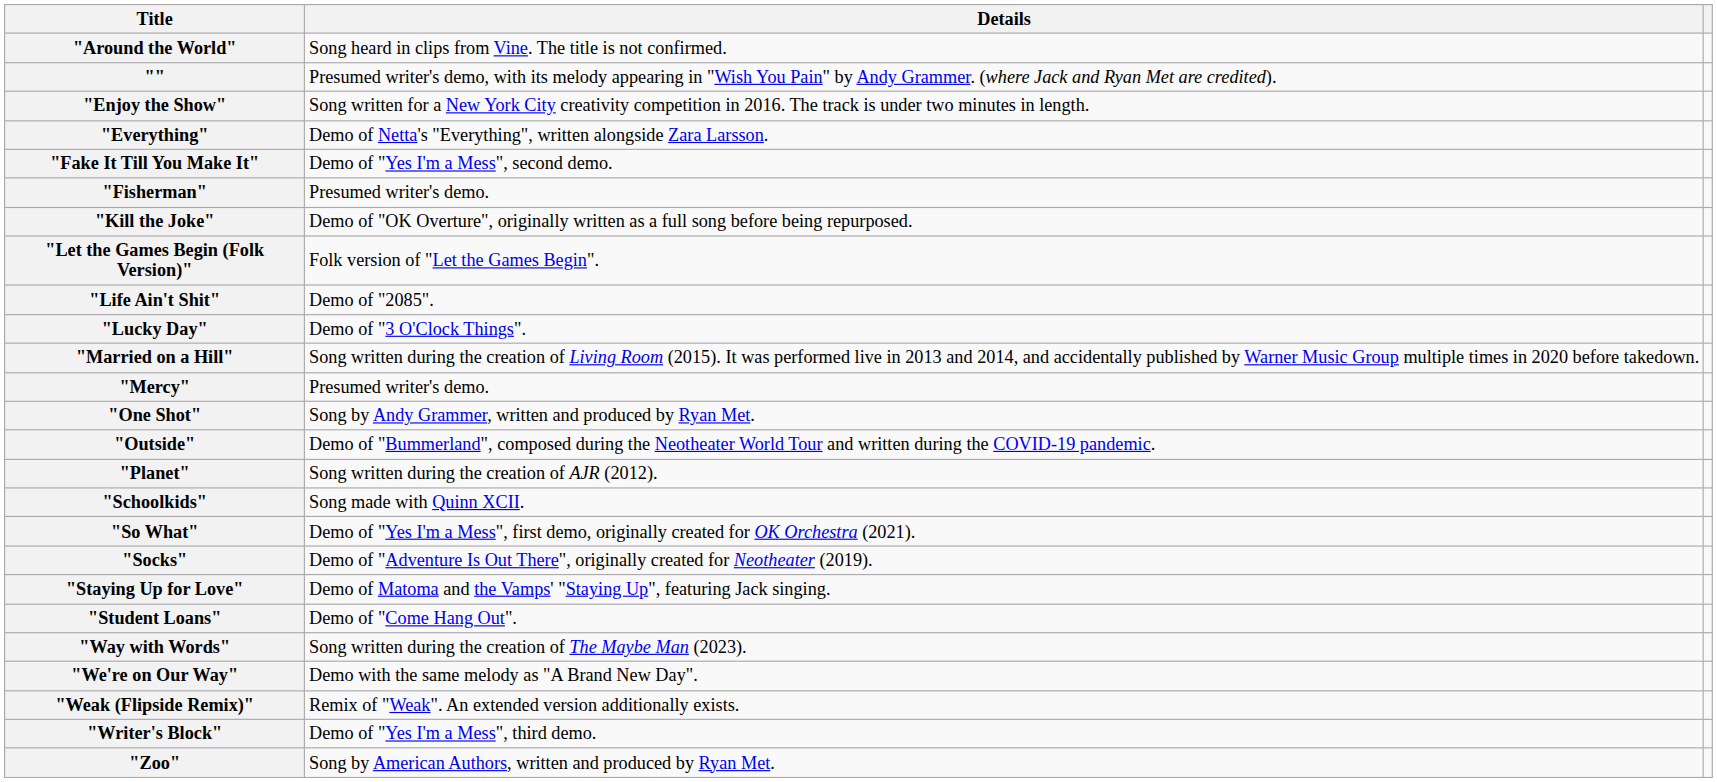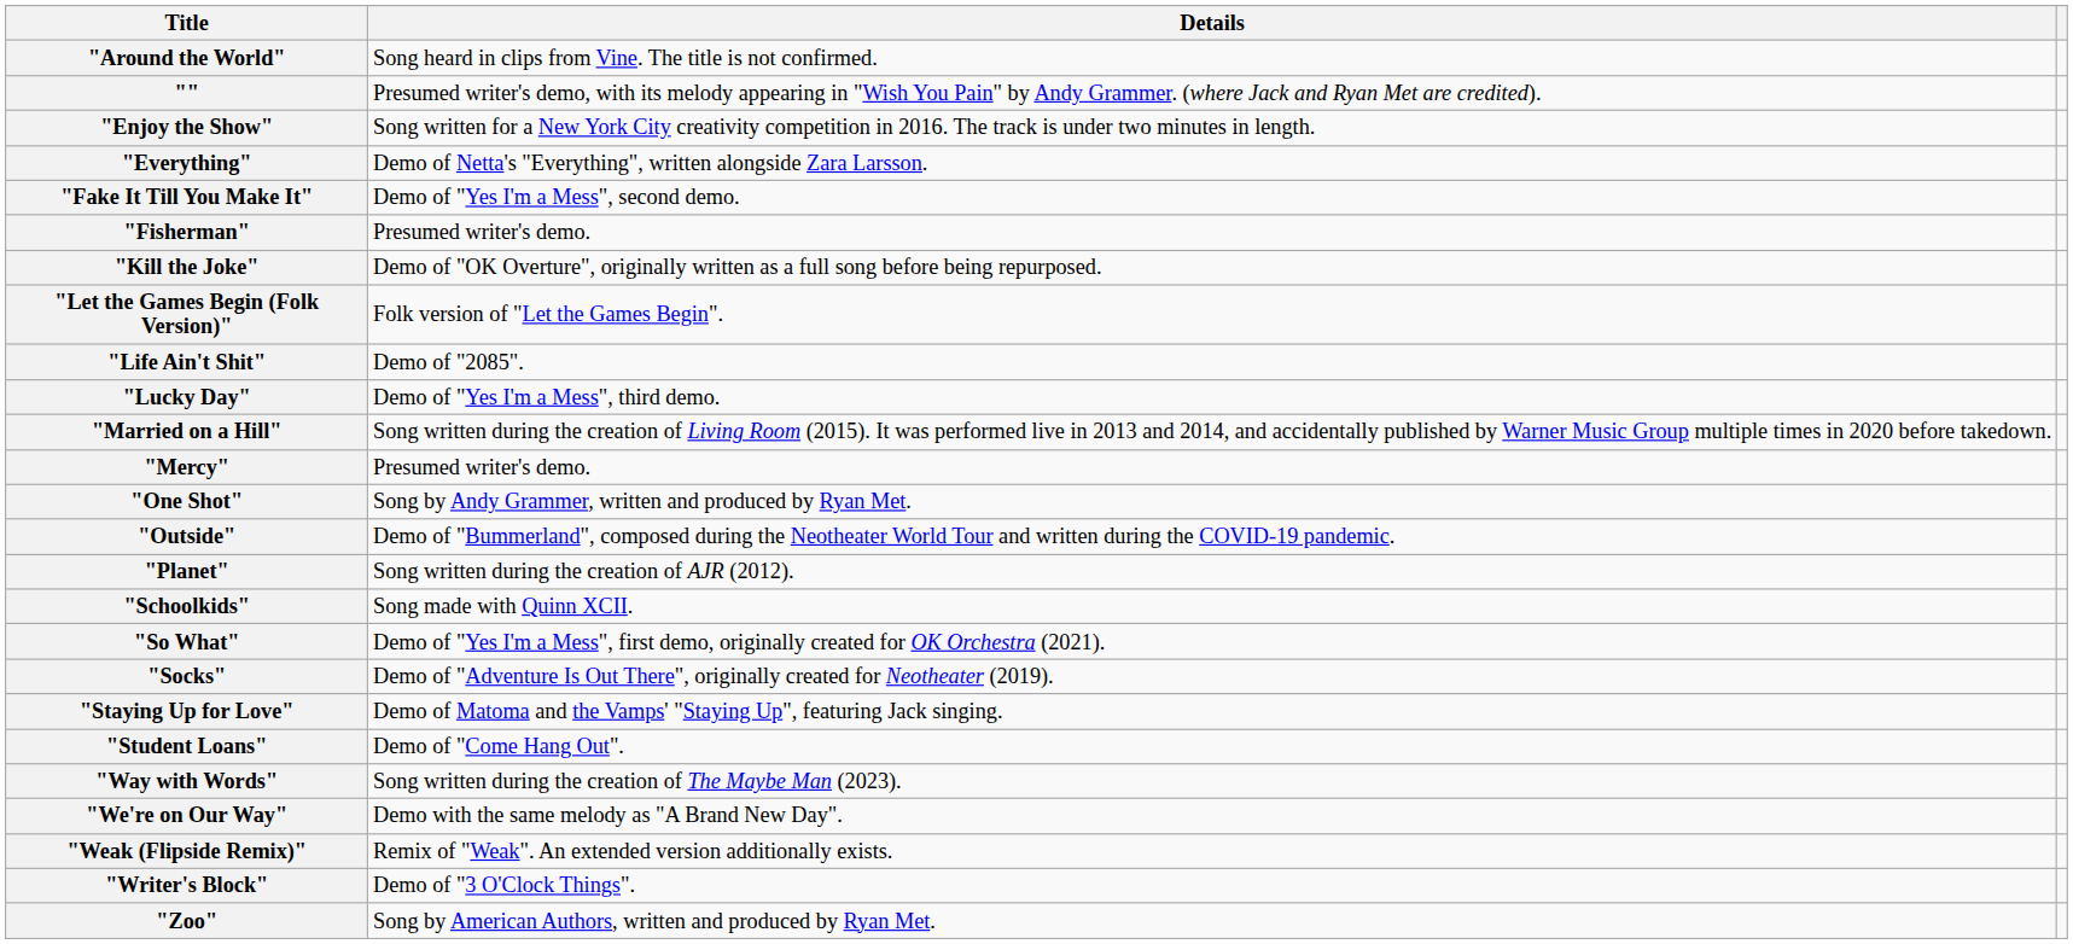"Lucky Day" | Details: Demo of "3 O'Clock Things". -> Demo of "Yes I'm a Mess", third demo.
"Writer's Block" | Details: Demo of "Yes I'm a Mess", third demo. -> Demo of "3 O'Clock Things".
